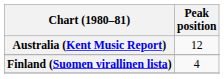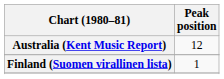Finland (Suomen virallinen lista) | Peak position: 4 -> 1
